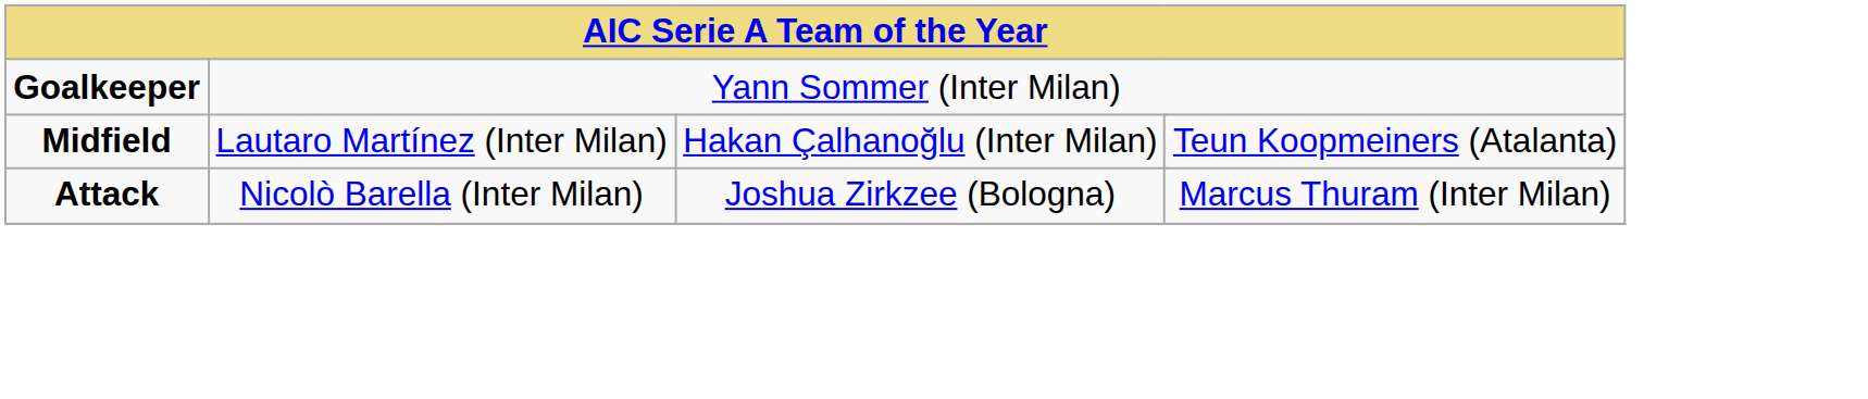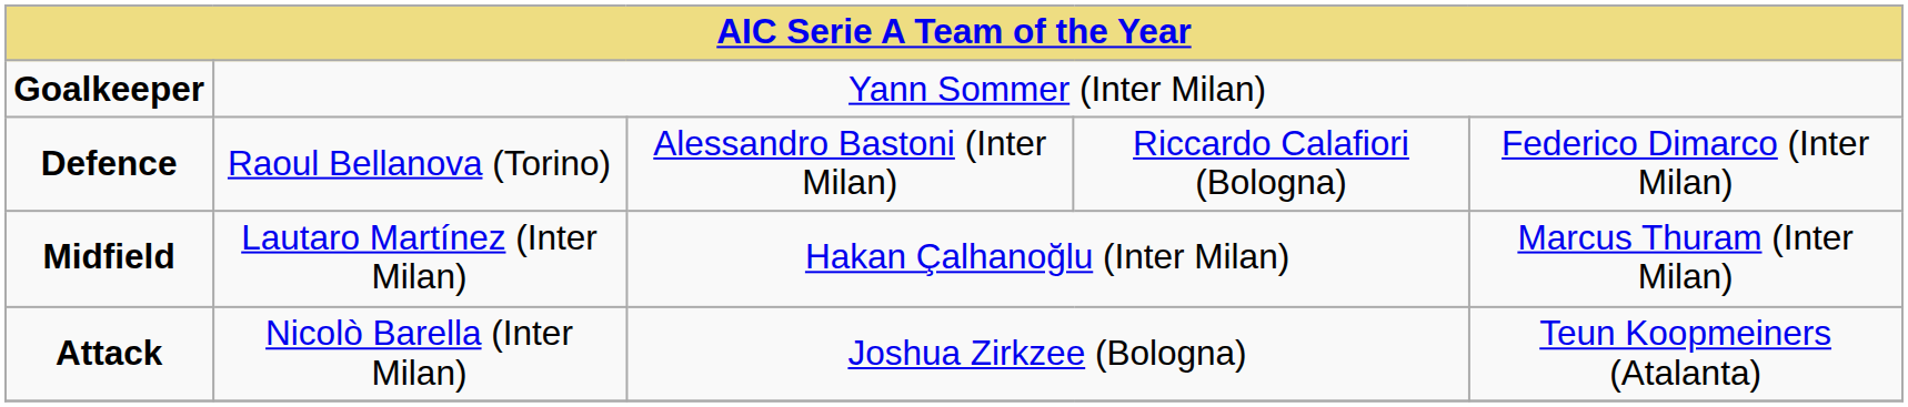+ row: Defence | Raoul Bellanova (Torino) | Alessandro Bastoni (Inter Milan) | Riccardo Calafiori (Bologna) | Federico Dimarco (Inter Milan)
Midfield | column 5: Teun Koopmeiners (Atalanta) -> Marcus Thuram (Inter Milan)
Attack | column 5: Marcus Thuram (Inter Milan) -> Teun Koopmeiners (Atalanta)
